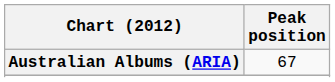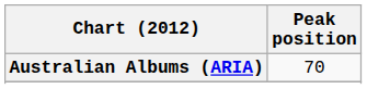Australian Albums (ARIA) | Peak position: 67 -> 70
